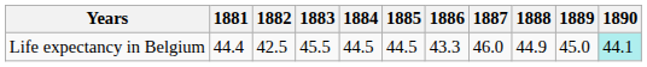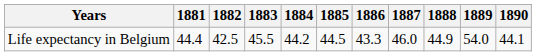Life expectancy in Belgium | 1884: 44.5 -> 44.2
Life expectancy in Belgium | 1889: 45.0 -> 54.0
Life expectancy in Belgium | 1890: paleturquoise background -> no background
